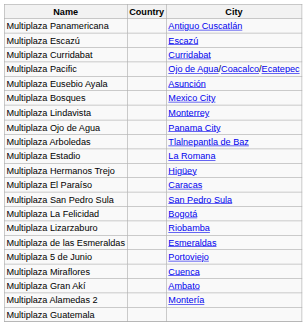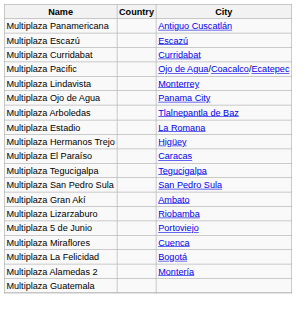- row: Multiplaza Eusebio Ayala | Asunción
- row: Multiplaza Bosques | Mexico City
+ row: Multiplaza Tegucigalpa | Tegucigalpa
rows swapped: Multiplaza Gran Akí <-> Multiplaza La Felicidad
- row: Multiplaza de las Esmeraldas | Esmeraldas
